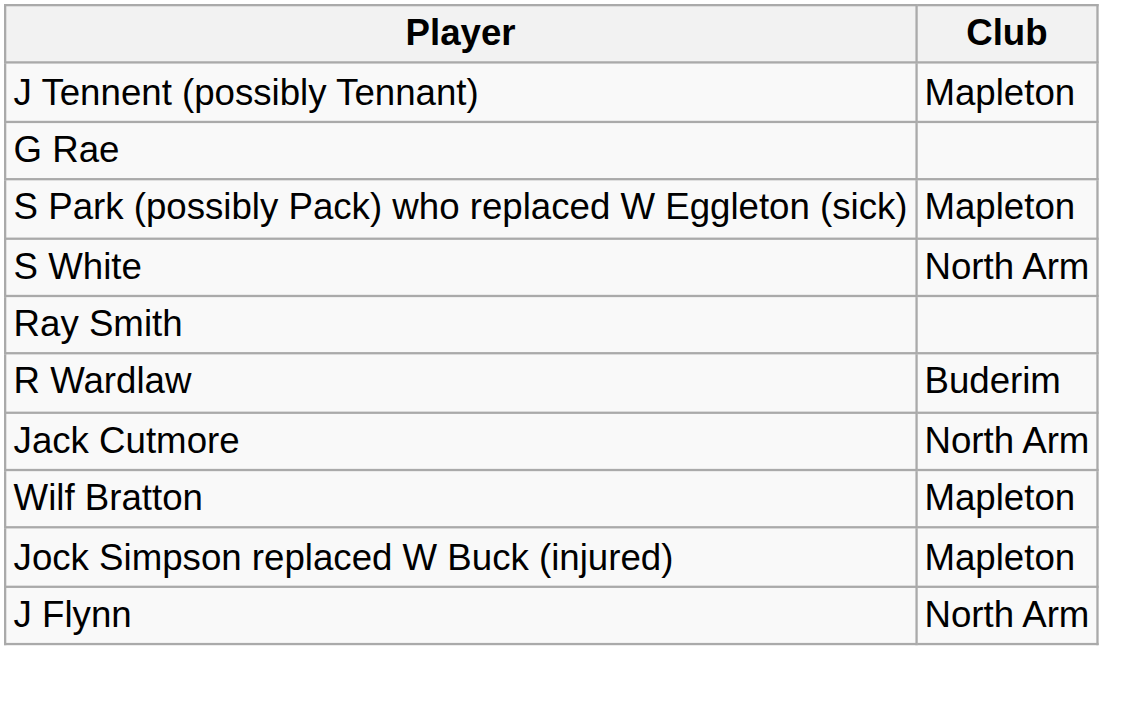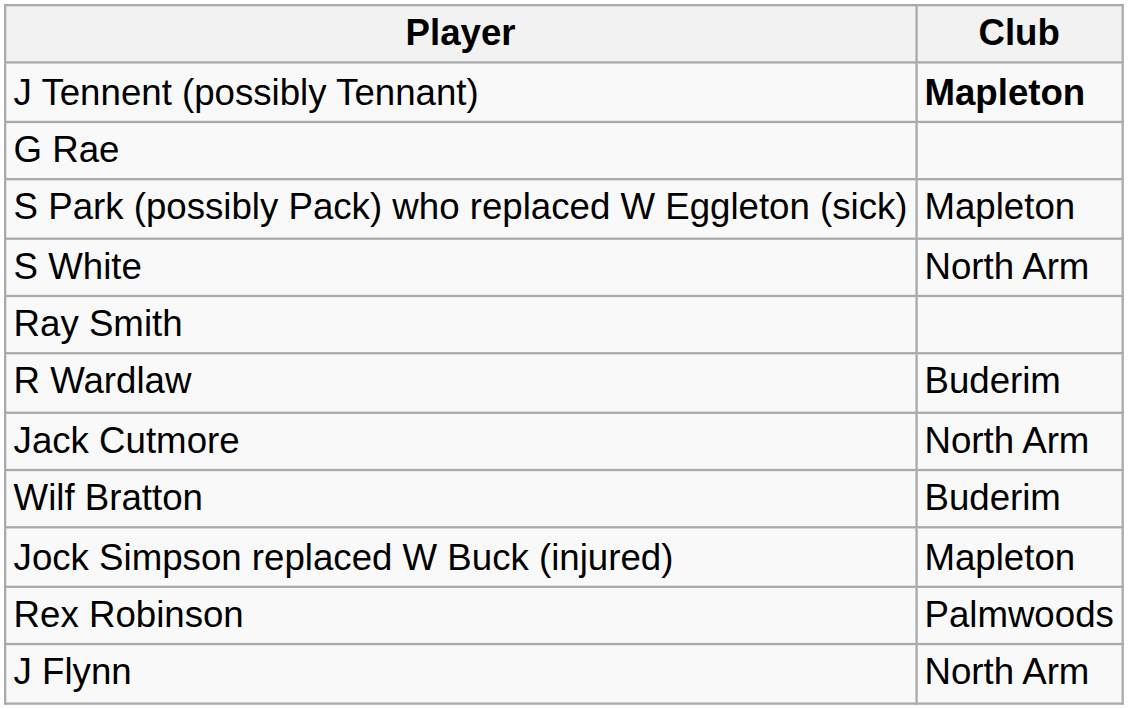J Tennent (possibly Tennant) | Club: normal -> bold
Wilf Bratton | Club: Mapleton -> Buderim
+ row: Rex Robinson | Palmwoods
